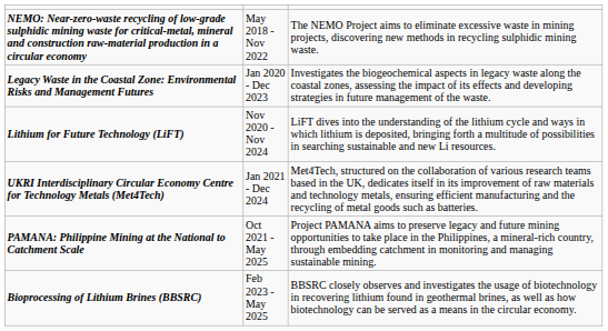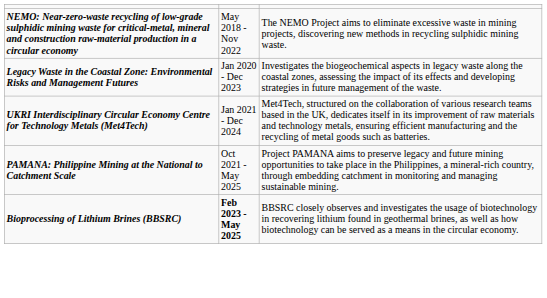- row: Lithium for Future Technology (LiFT) | Nov 2020 - Nov 2024 | LiFT dives into the understanding of the lithium cycle and ways in which lithium is deposited, bringing forth a multitude of possibilities in searching sustainable and new Li resources.
Bioprocessing of Lithium Brines (BBSRC) | column 2: normal -> bold
